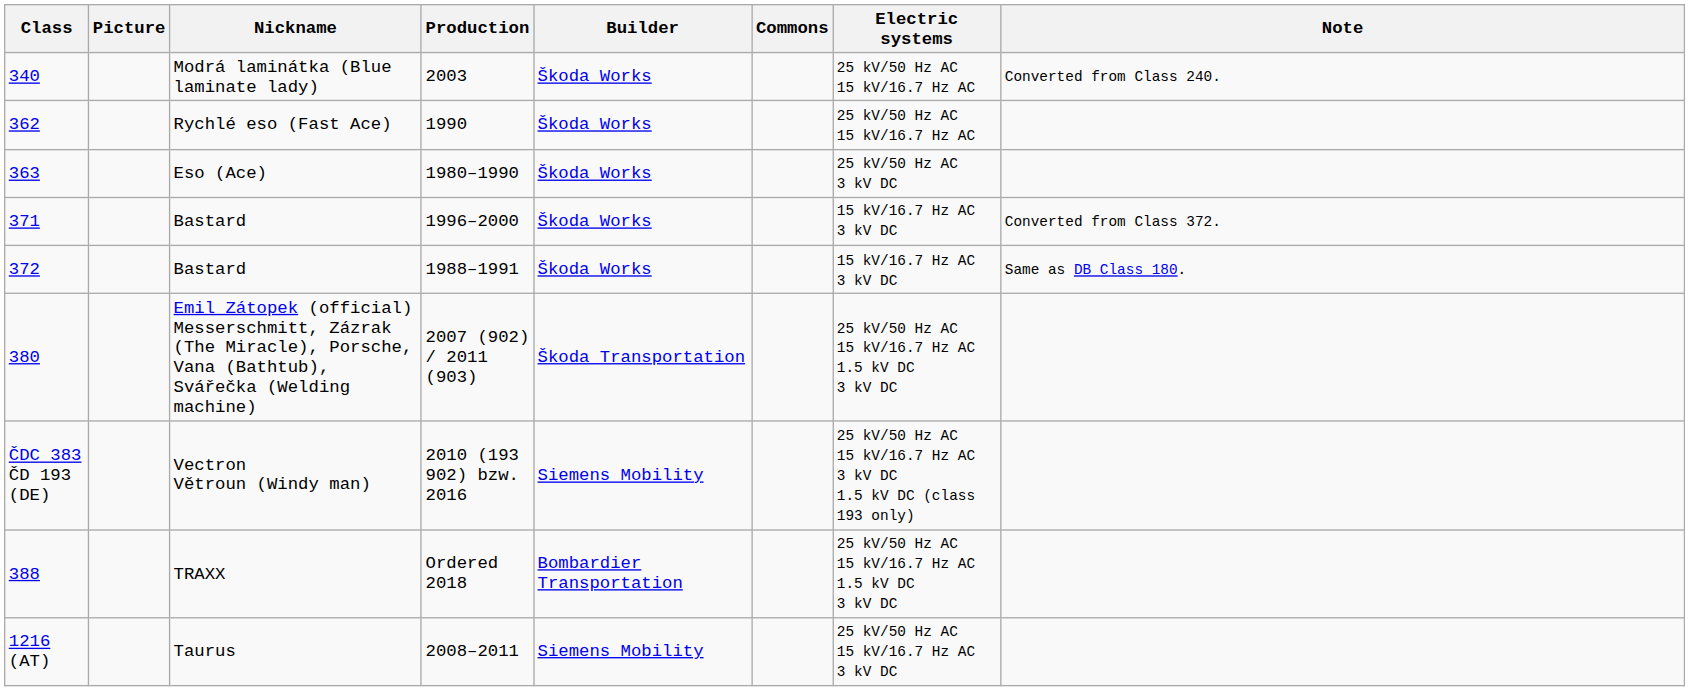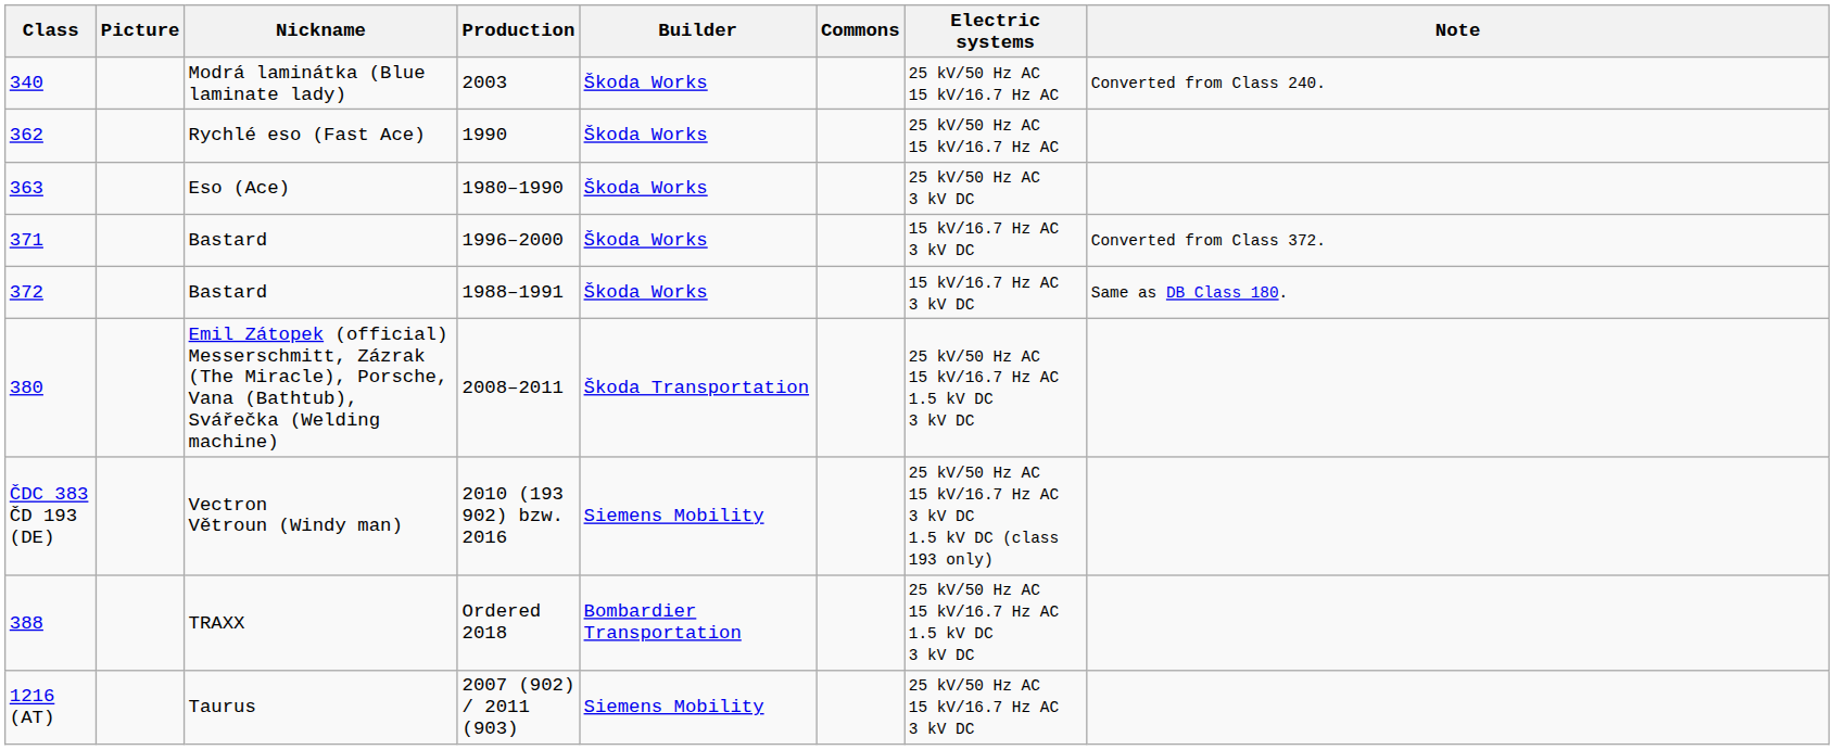380 | Production: 2007 (902) / 2011 (903) -> 2008–2011
1216 (AT) | Production: 2008–2011 -> 2007 (902) / 2011 (903)
